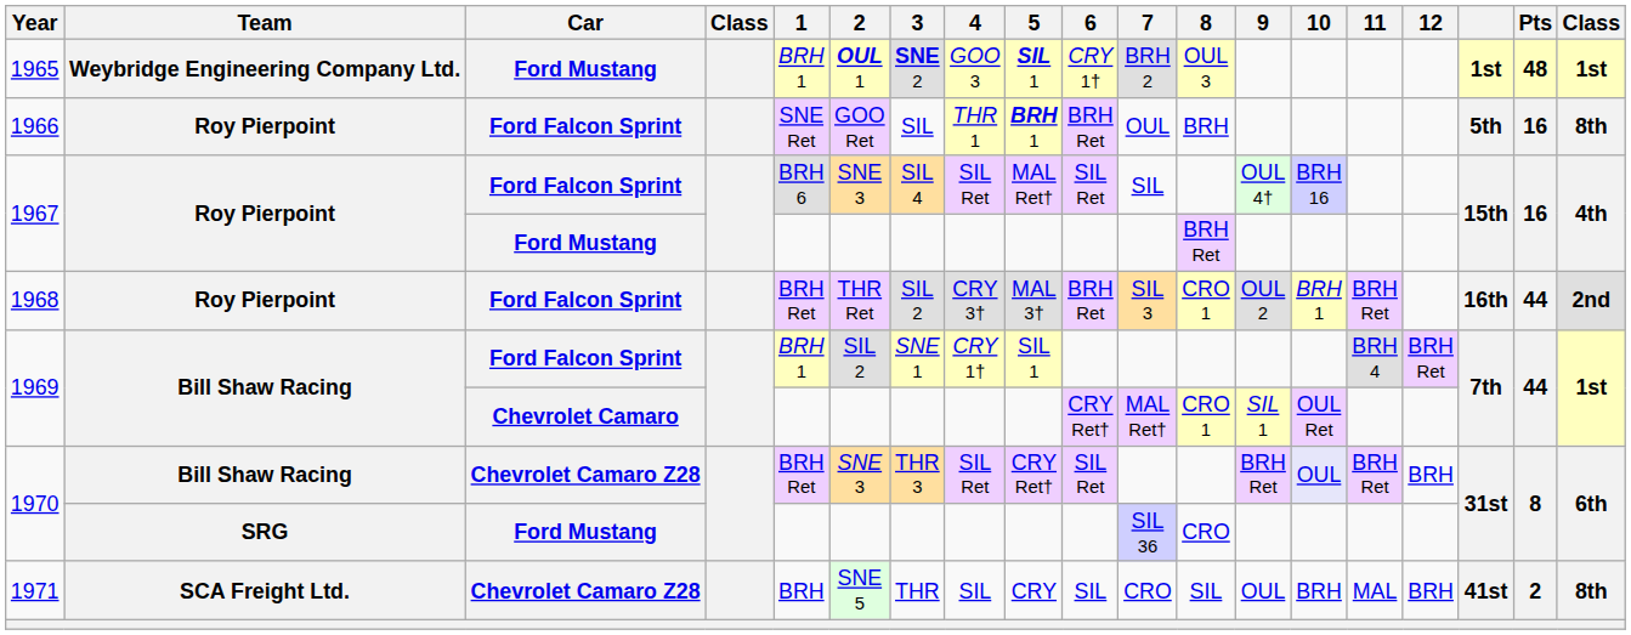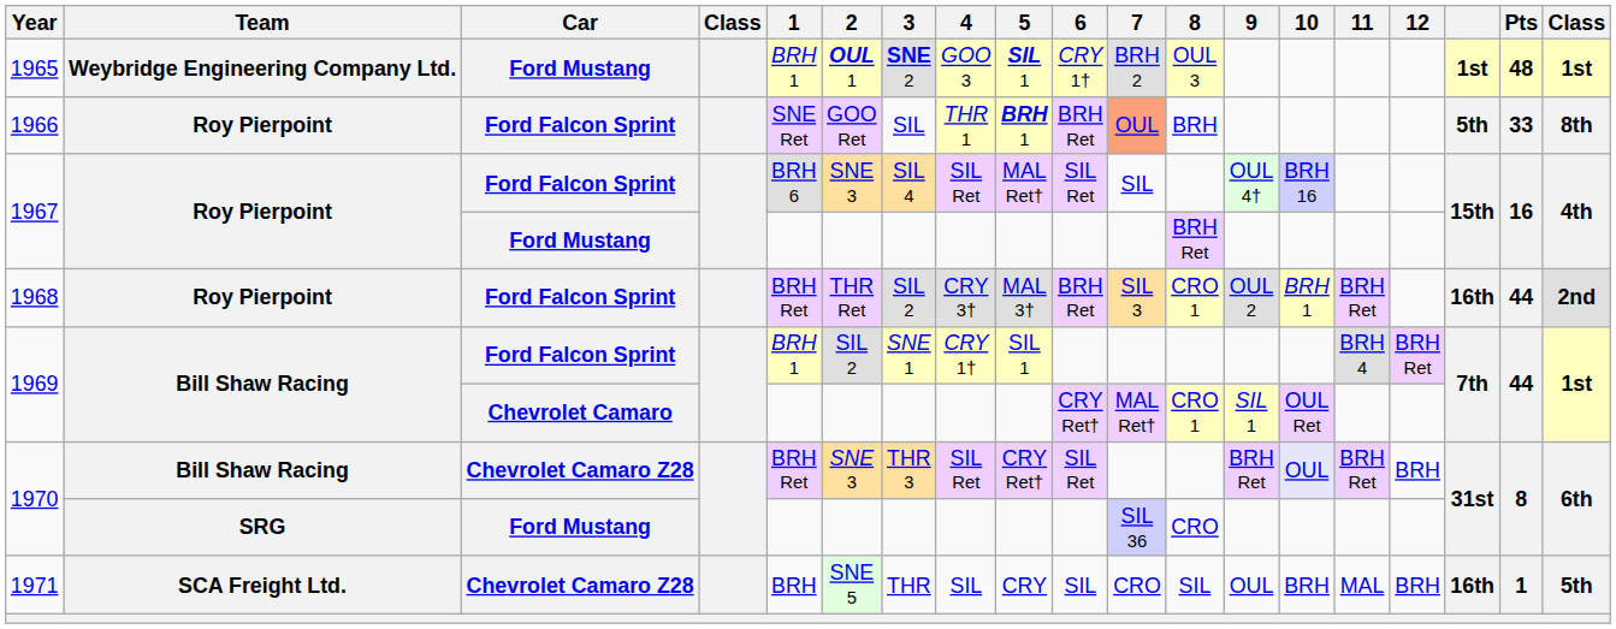1966 | 7: no background -> lightsalmon background
1966 | Pts: 16 -> 33
1971 | column 17: 41st -> 16th
1971 | Pts: 2 -> 1
1971 | column 19: 8th -> 5th
